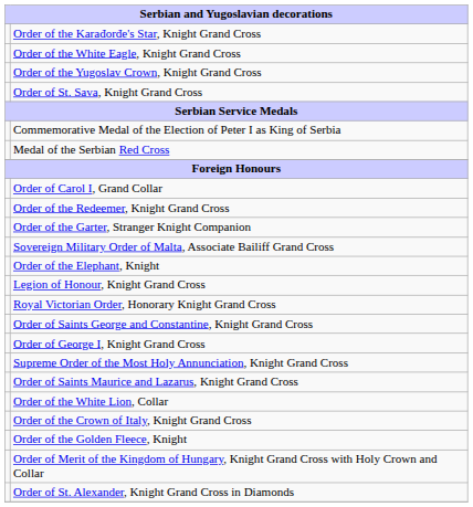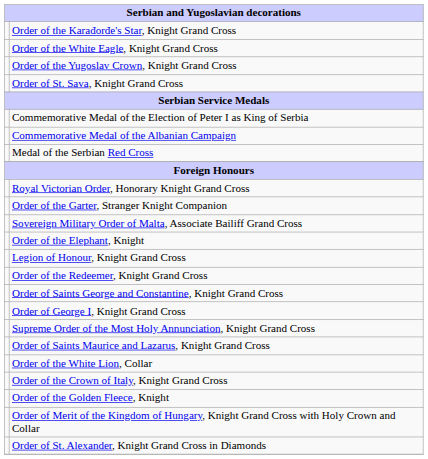+ row: Commemorative Medal of the Albanian Campaign
- row: Order of Carol I, Grand Collar
rows swapped: Royal Victorian Order, Honorary Knight Grand Cross <-> Order of the Redeemer, Knight Grand Cross
